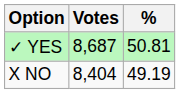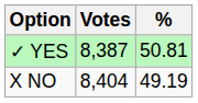✓ YES | Votes: 8,687 -> 8,387
